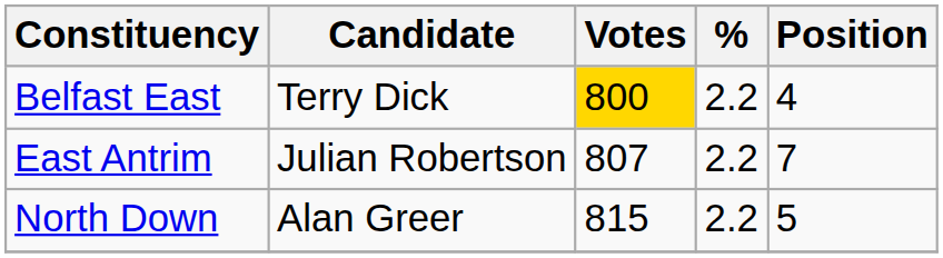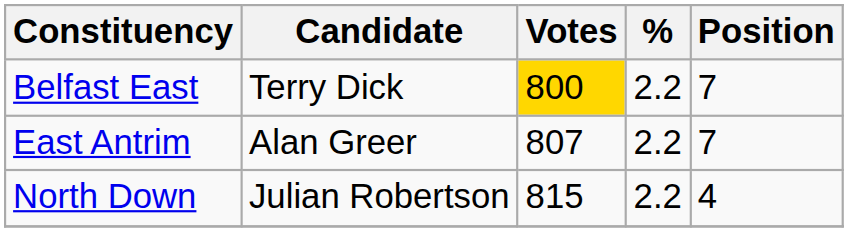Belfast East | Position: 4 -> 7
East Antrim | Candidate: Julian Robertson -> Alan Greer
North Down | Candidate: Alan Greer -> Julian Robertson
North Down | Position: 5 -> 4
